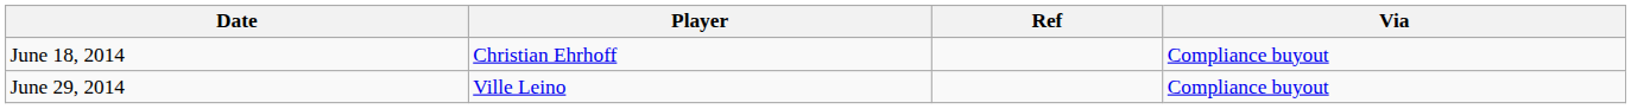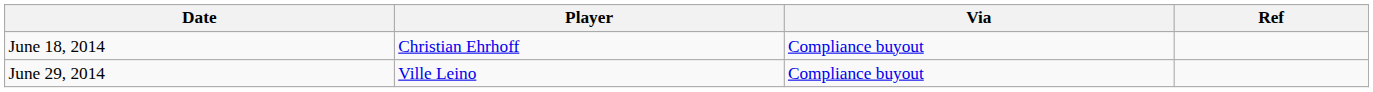columns swapped: Via <-> Ref
